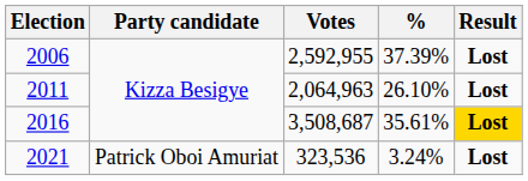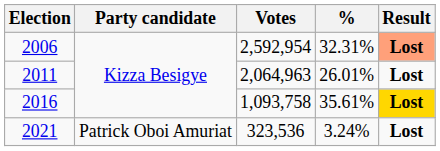2006 | Votes: 2,592,955 -> 2,592,954
2006 | %: 37.39% -> 32.31%
2006 | Result: no background -> lightsalmon background
2011 | %: 26.10% -> 26.01%
2016 | Votes: 3,508,687 -> 1,093,758
